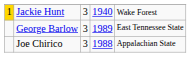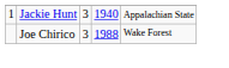Jackie Hunt | column 1: gold background -> no background
Jackie Hunt | column 5: Wake Forest -> Appalachian State
- row: George Barlow | 3 | 1989 | East Tennessee State
Joe Chirico | column 5: Appalachian State -> Wake Forest
